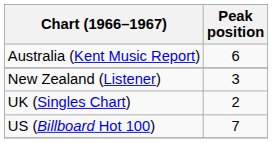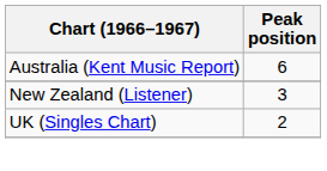- row: US (Billboard Hot 100) | 7
